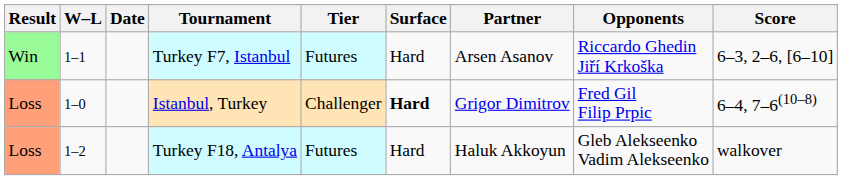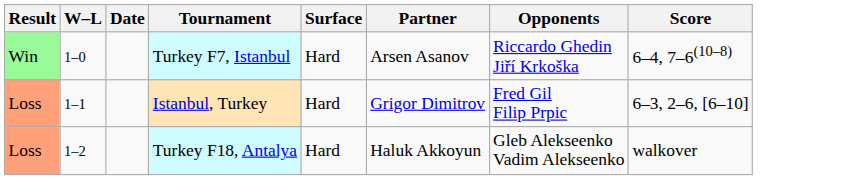- column: Tier | Futures | Challenger | Futures
Turkey F7, Istanbul | W–L: 1–1 -> 1–0
Turkey F7, Istanbul | Score: 6–3, 2–6, [6–10] -> 6–4, 7–6(10–8)
Istanbul, Turkey | W–L: 1–0 -> 1–1
Istanbul, Turkey | Surface: bold -> normal
Istanbul, Turkey | Score: 6–4, 7–6(10–8) -> 6–3, 2–6, [6–10]
